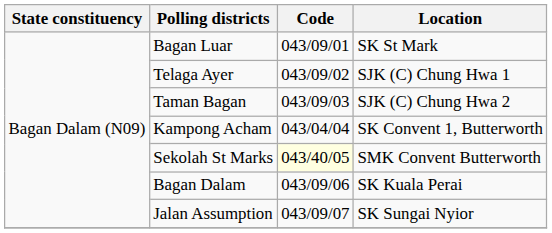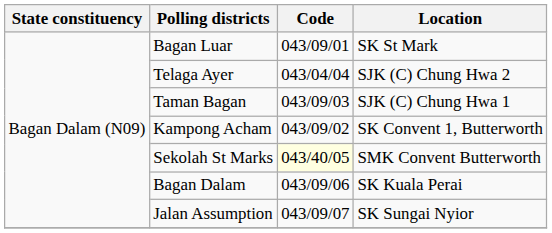Telaga Ayer | Code: 043/09/02 -> 043/04/04
Telaga Ayer | Location: SJK (C) Chung Hwa 1 -> SJK (C) Chung Hwa 2
Taman Bagan | Location: SJK (C) Chung Hwa 2 -> SJK (C) Chung Hwa 1
Kampong Acham | Code: 043/04/04 -> 043/09/02
